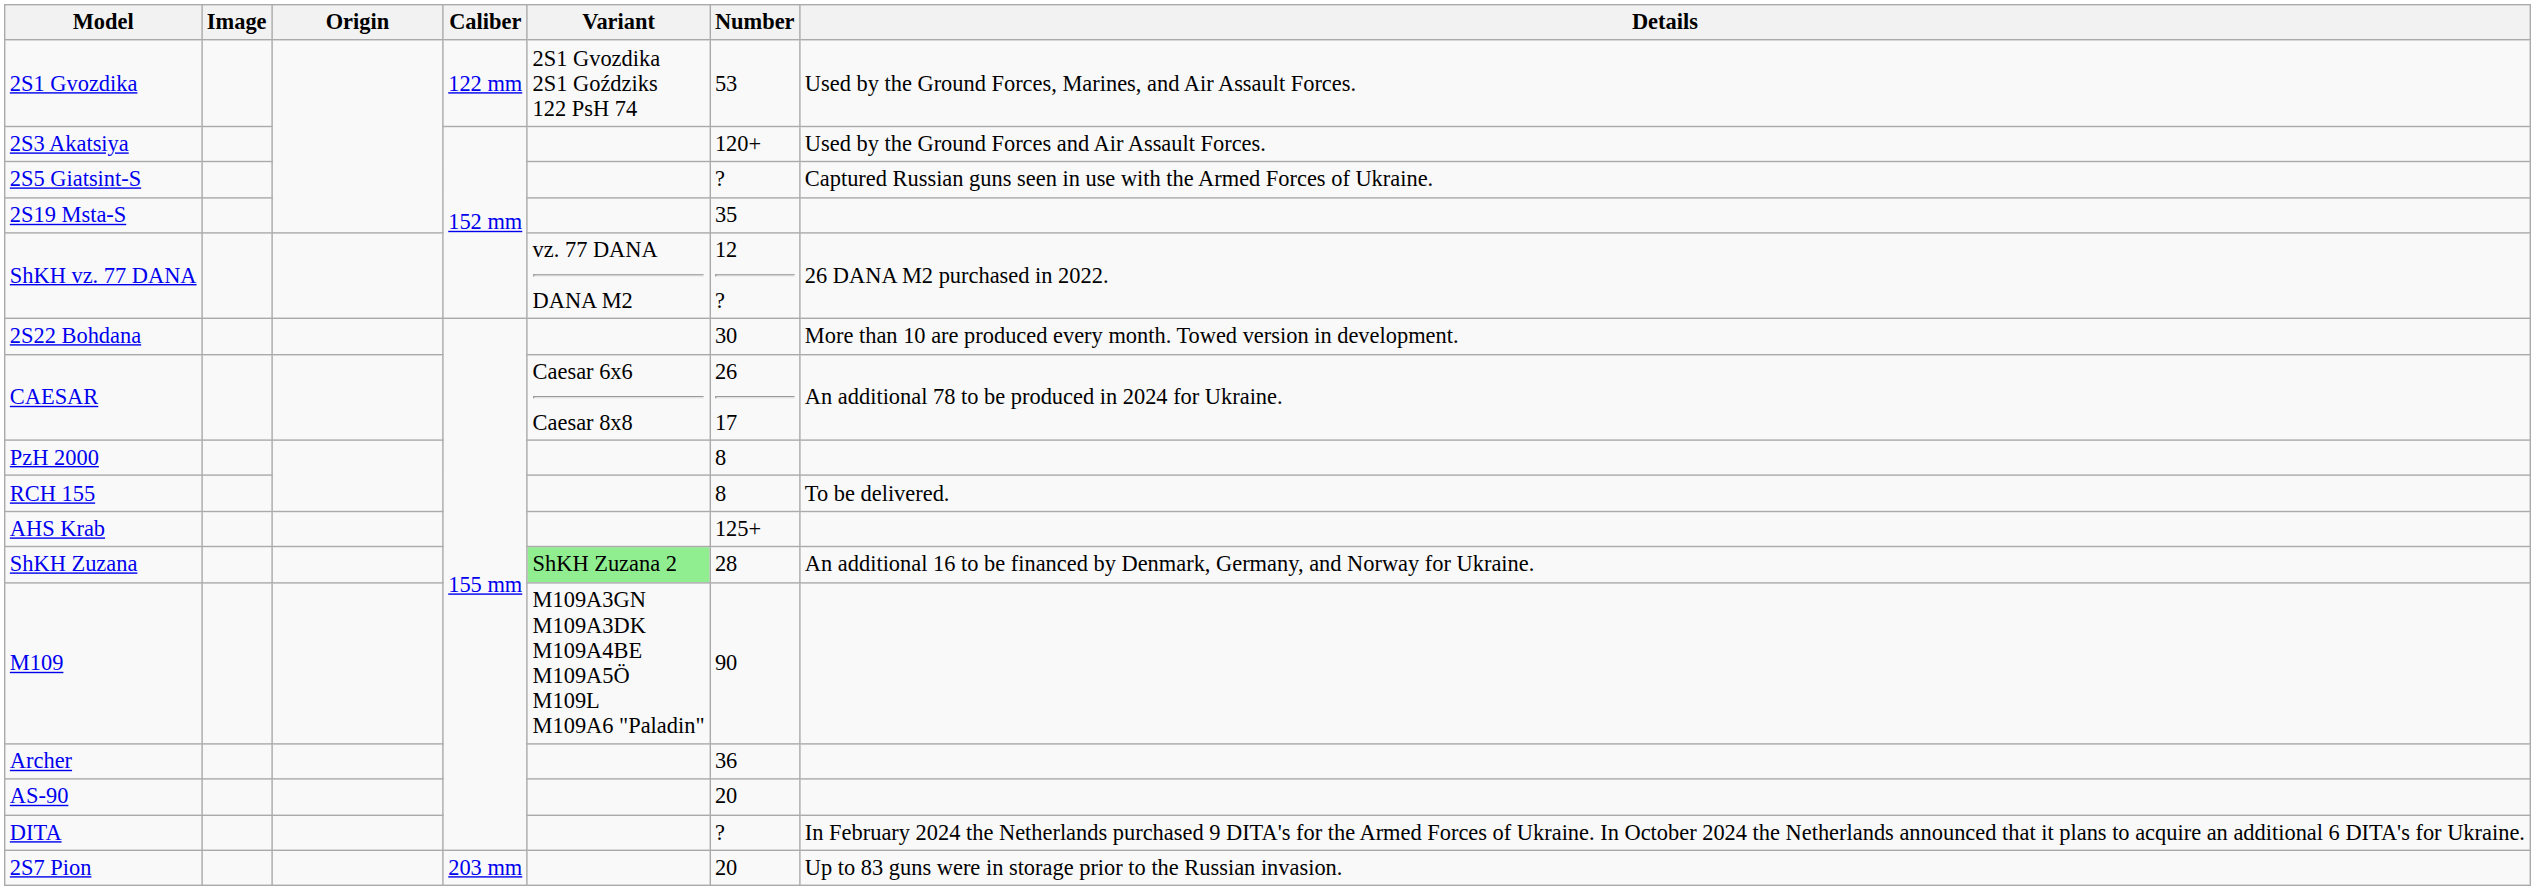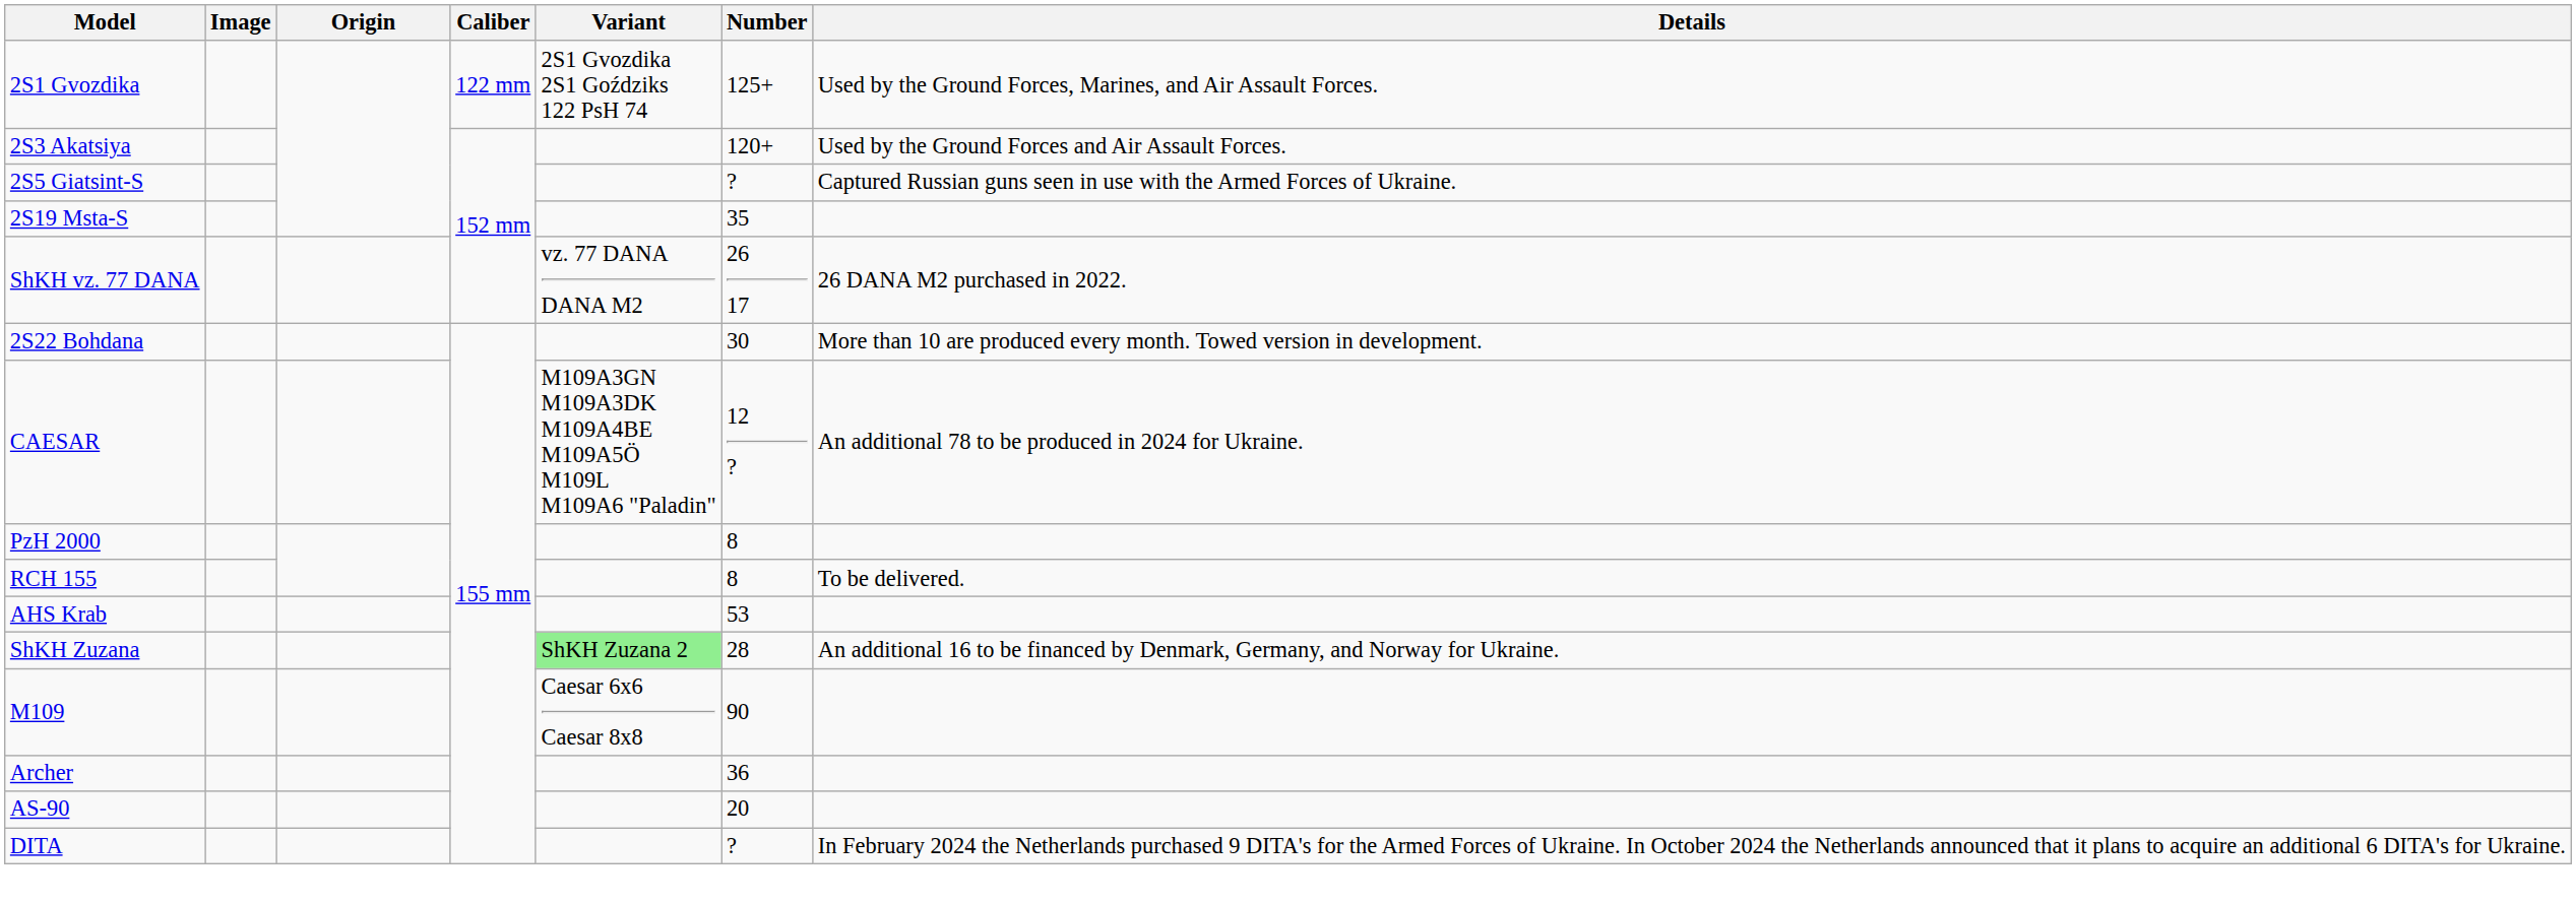2S1 Gvozdika | Number: 53 -> 125+
ShKH vz. 77 DANA | Number: 12 ? -> 26 17
CAESAR | Variant: Caesar 6x6 Caesar 8x8 -> M109A3GN M109A3DK M109A4BE M109A5Ö M109L M109A6 "Paladin"
CAESAR | Number: 26 17 -> 12 ?
AHS Krab | Number: 125+ -> 53
M109 | Variant: M109A3GN M109A3DK M109A4BE M109A5Ö M109L M109A6 "Paladin" -> Caesar 6x6 Caesar 8x8
- row: 2S7 Pion | 203 mm | 20 | Up to 83 guns were in storage prior to the Russian invasion.
